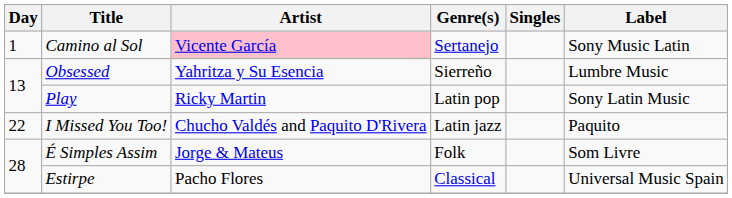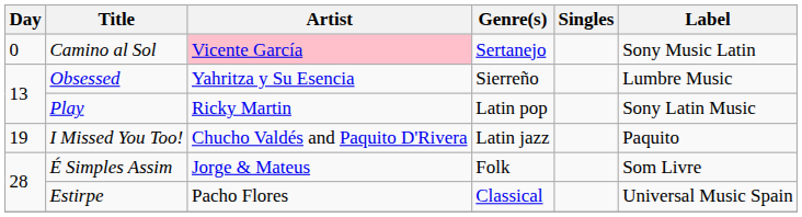Camino al Sol | Day: 1 -> 0
I Missed You Too! | Day: 22 -> 19
